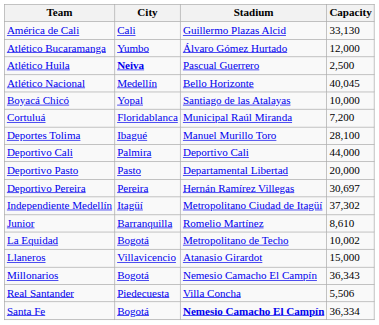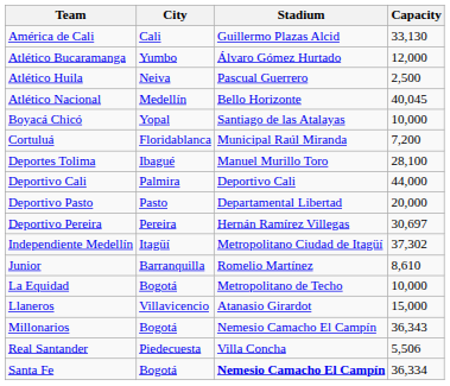Atlético Huila | City: bold -> normal
La Equidad | Capacity: 10,002 -> 10,000
